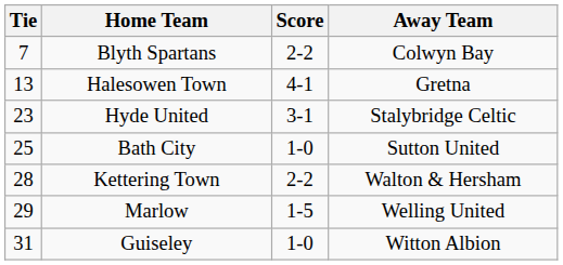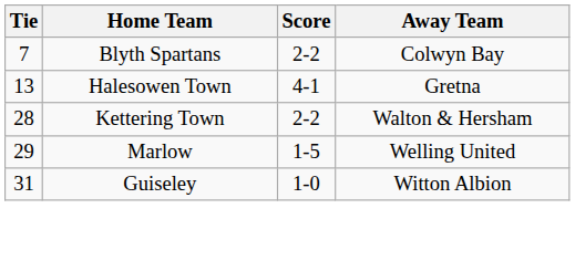- row: 23 | Hyde United | 3-1 | Stalybridge Celtic
- row: 25 | Bath City | 1-0 | Sutton United
